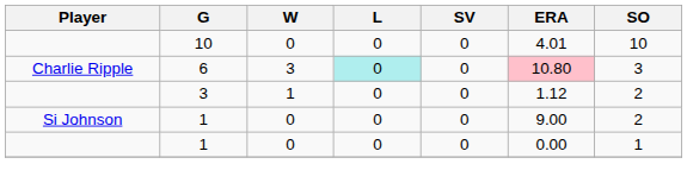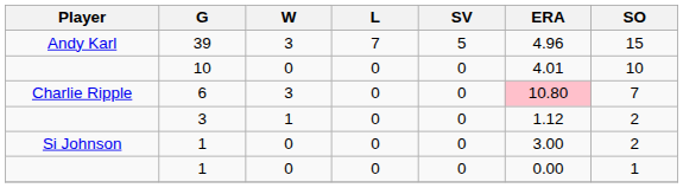+ row: Andy Karl | 39 | 3 | 7 | 5 | 4.96 | 15
6 | L: paleturquoise background -> no background
6 | SO: 3 -> 7
Si Johnson / 1 | ERA: 9.00 -> 3.00
